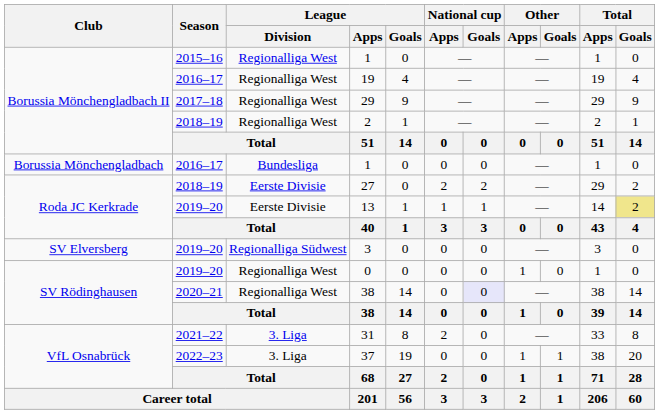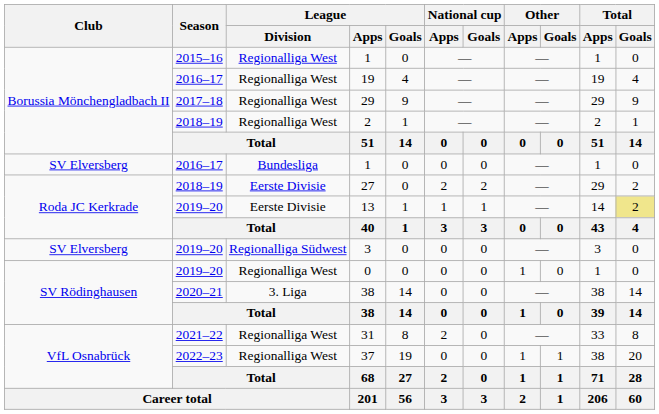2016–17 / 1 | Club: Borussia Mönchengladbach -> SV Elversberg
2020–21 / 38 | League / Division: Regionalliga West -> 3. Liga
2020–21 / 38 | National cup / Goals: lavender background -> no background
31 | League / Division: 3. Liga -> Regionalliga West
37 | League / Division: 3. Liga -> Regionalliga West
